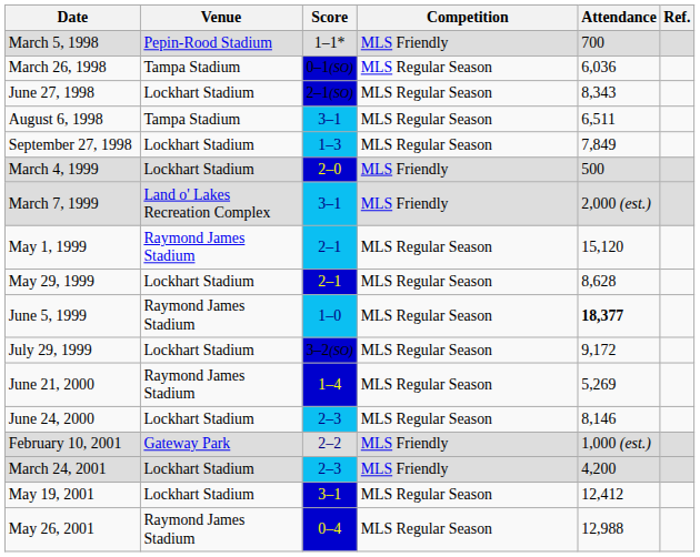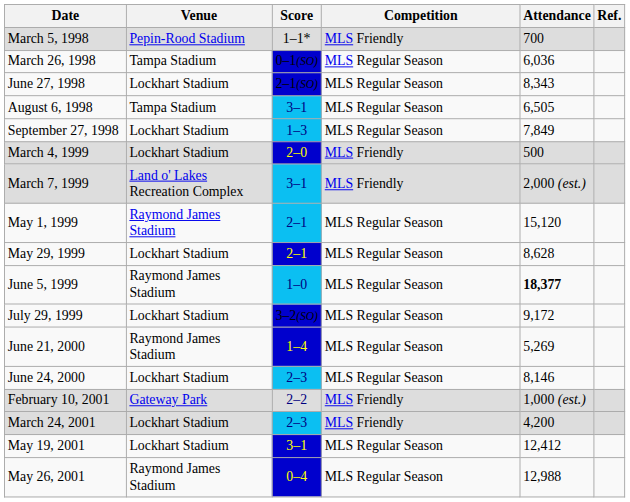August 6, 1998 | Attendance: 6,511 -> 6,505
